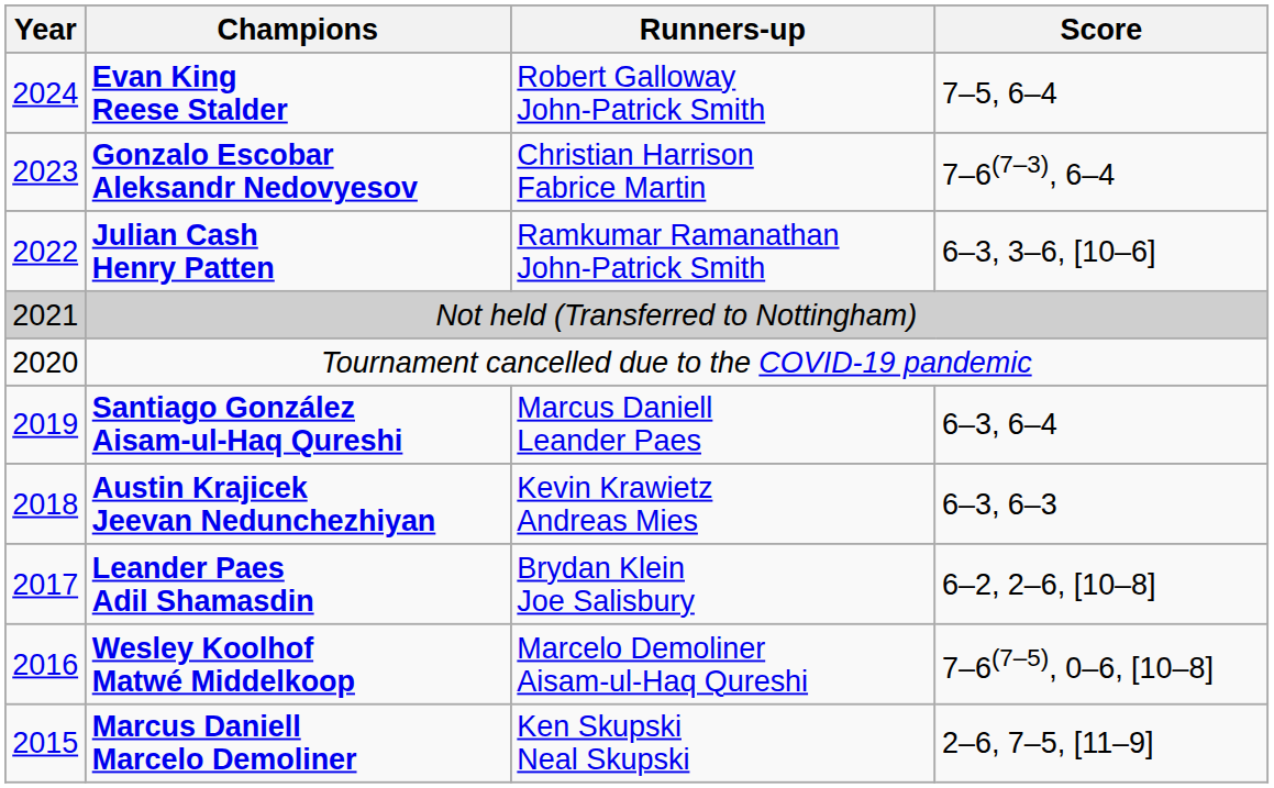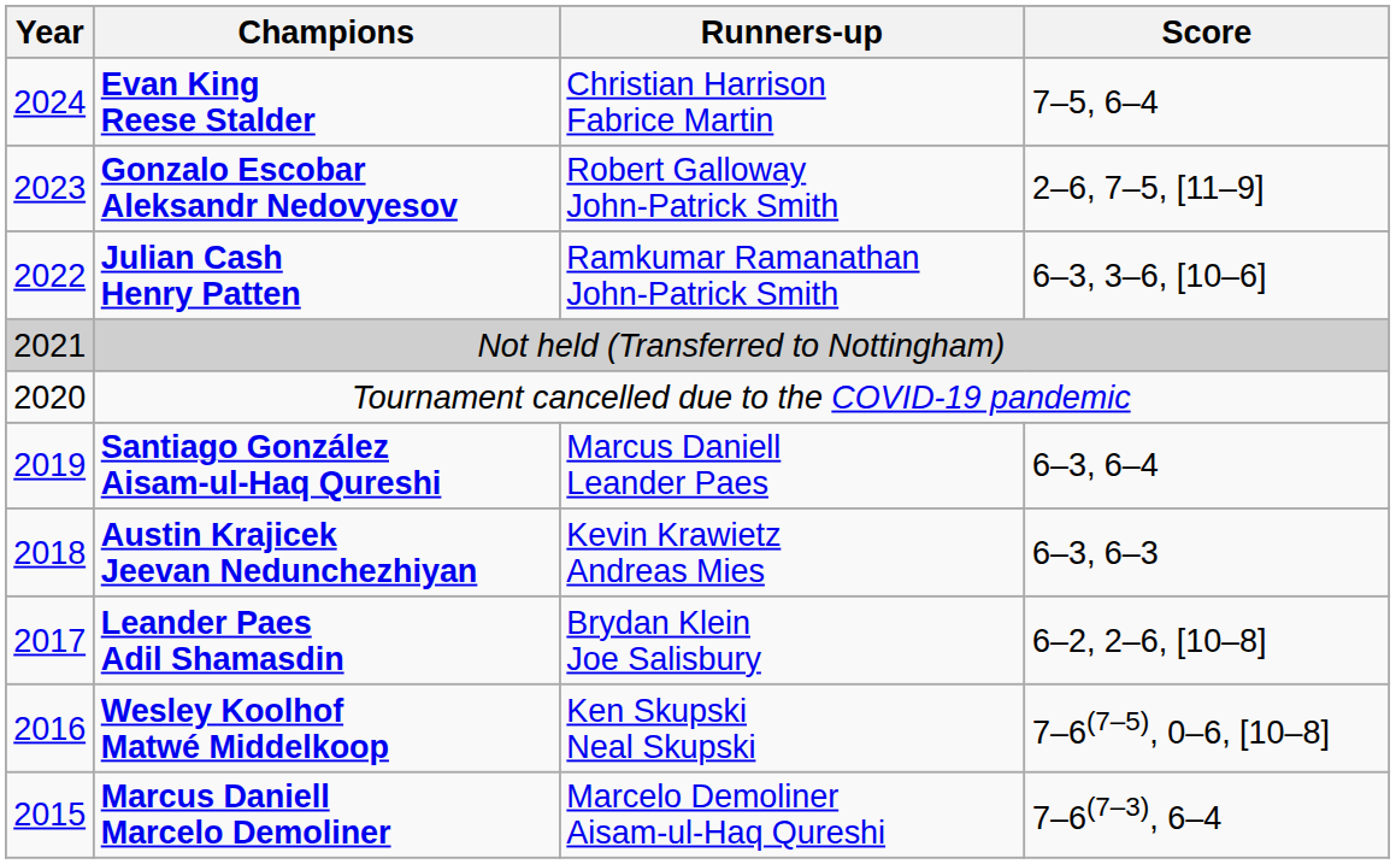Evan King Reese Stalder | Runners-up: Robert Galloway John-Patrick Smith -> Christian Harrison Fabrice Martin
Gonzalo Escobar Aleksandr Nedovyesov | Runners-up: Christian Harrison Fabrice Martin -> Robert Galloway John-Patrick Smith
Gonzalo Escobar Aleksandr Nedovyesov | Score: 7–6(7–3), 6–4 -> 2–6, 7–5, [11–9]
Wesley Koolhof Matwé Middelkoop | Runners-up: Marcelo Demoliner Aisam-ul-Haq Qureshi -> Ken Skupski Neal Skupski
Marcus Daniell Marcelo Demoliner | Runners-up: Ken Skupski Neal Skupski -> Marcelo Demoliner Aisam-ul-Haq Qureshi
Marcus Daniell Marcelo Demoliner | Score: 2–6, 7–5, [11–9] -> 7–6(7–3), 6–4
